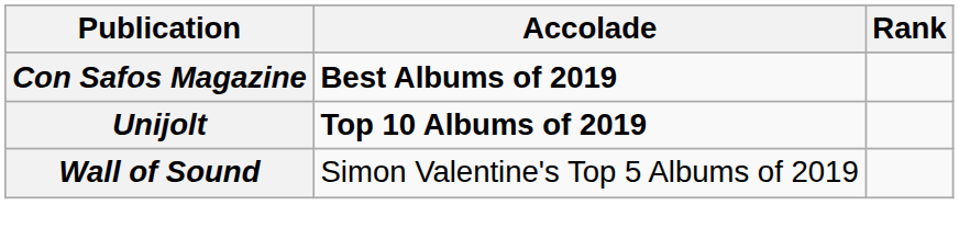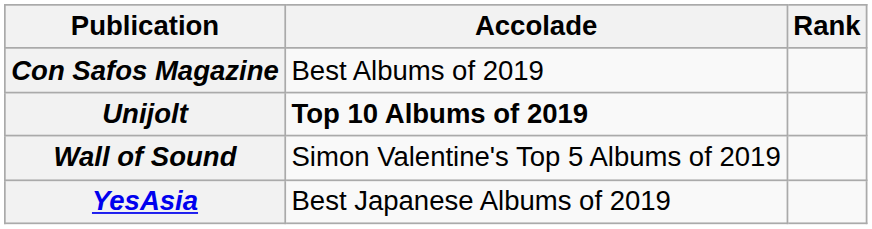Con Safos Magazine | Accolade: bold -> normal
+ row: YesAsia | Best Japanese Albums of 2019
